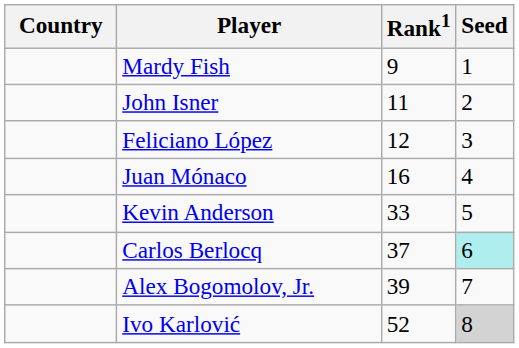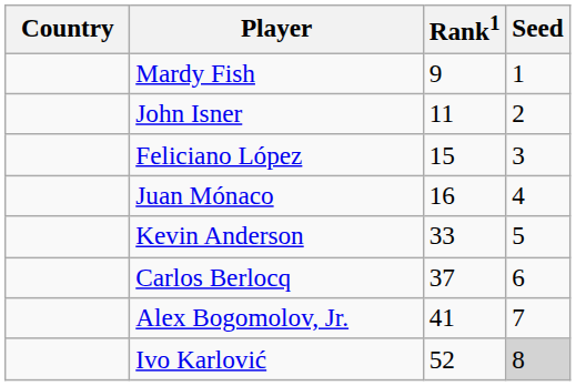Feliciano López | Rank1: 12 -> 15
Carlos Berlocq | Seed: paleturquoise background -> no background
Alex Bogomolov, Jr. | Rank1: 39 -> 41
